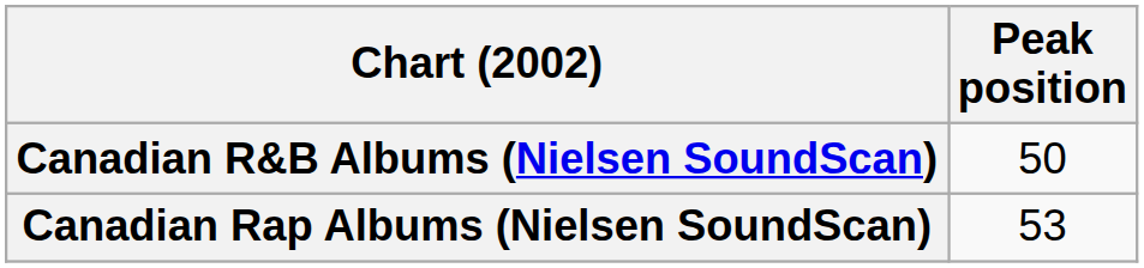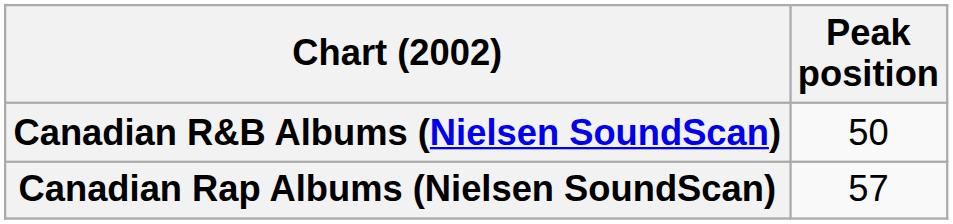Canadian Rap Albums (Nielsen SoundScan) | Peak position: 53 -> 57
